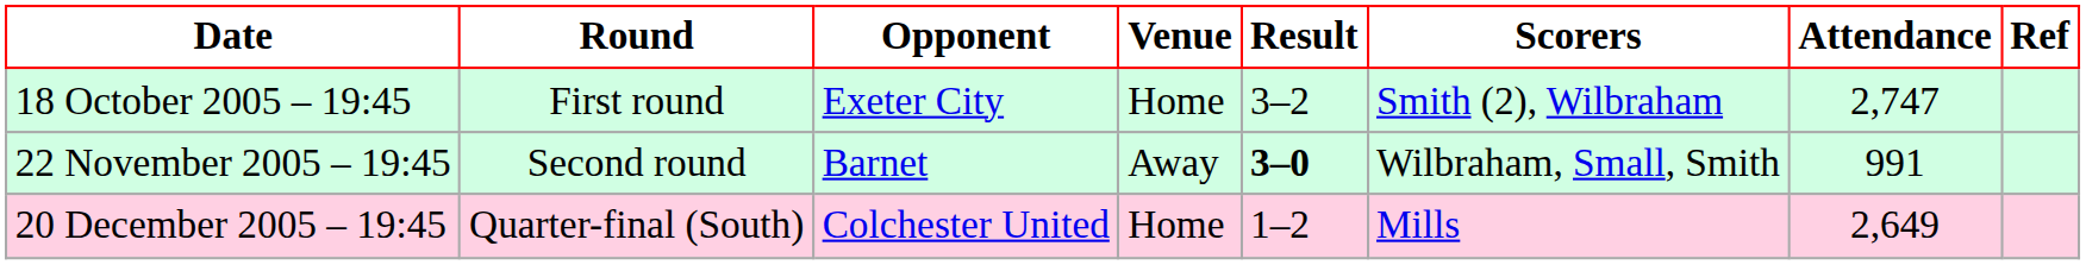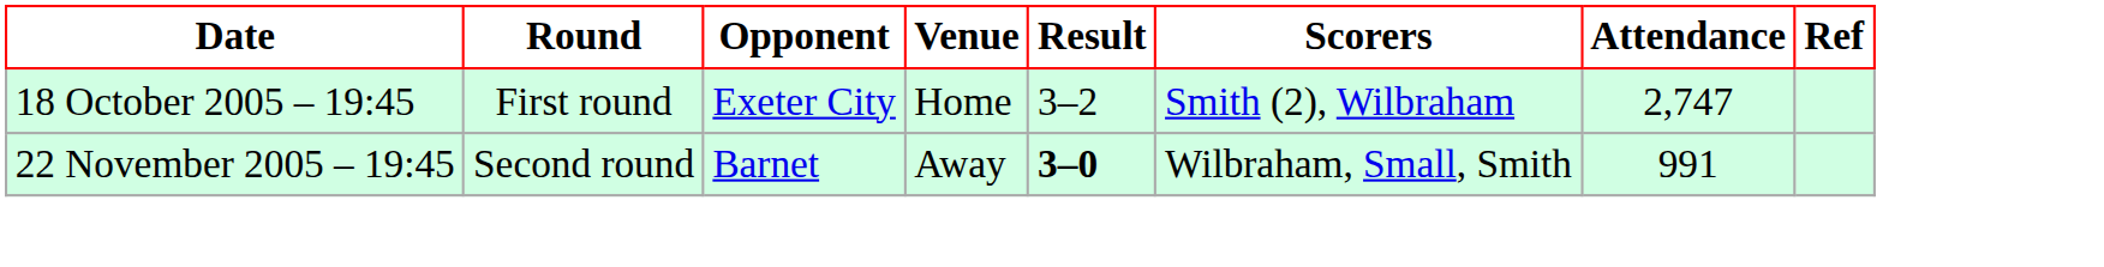- row: 20 December 2005 – 19:45 | Quarter-final (South) | Colchester United | Home | 1–2 | Mills | 2,649
